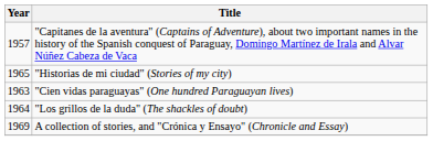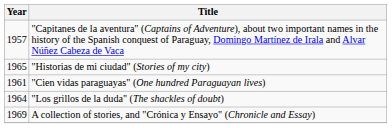"Cien vidas paraguayas" (One hundred Paraguayan lives) | Year: 1963 -> 1961
